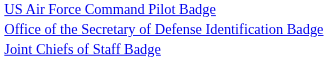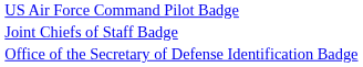rows swapped: Office of the Secretary of Defense Identification Badge <-> Joint Chiefs of Staff Badge
